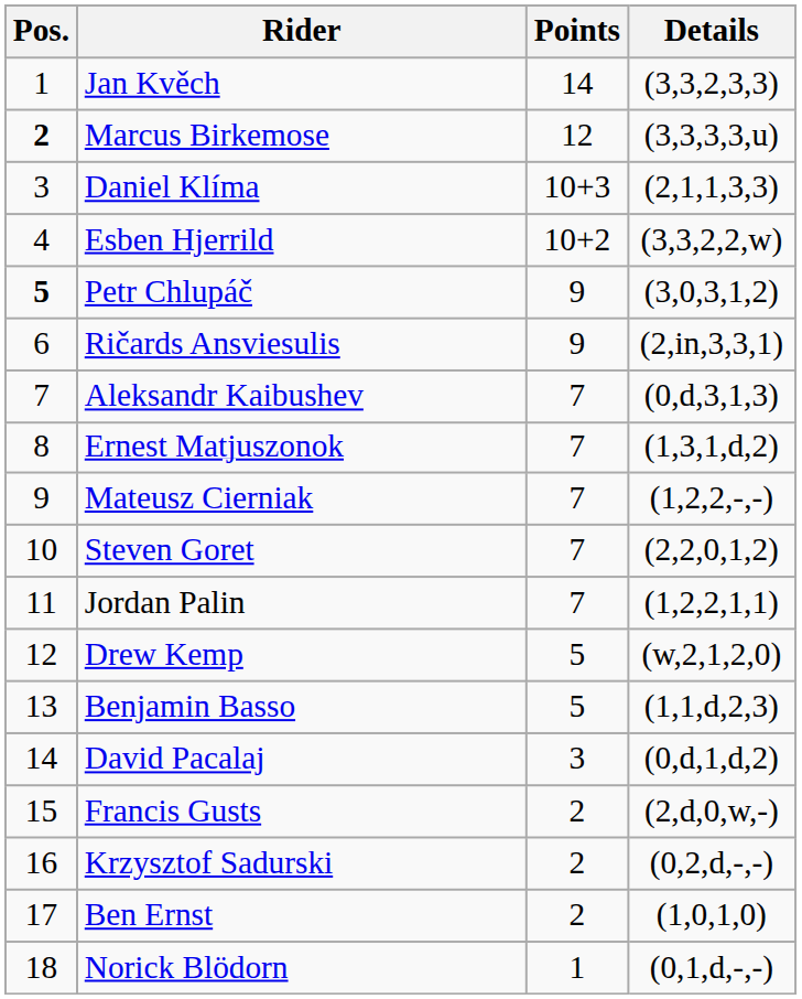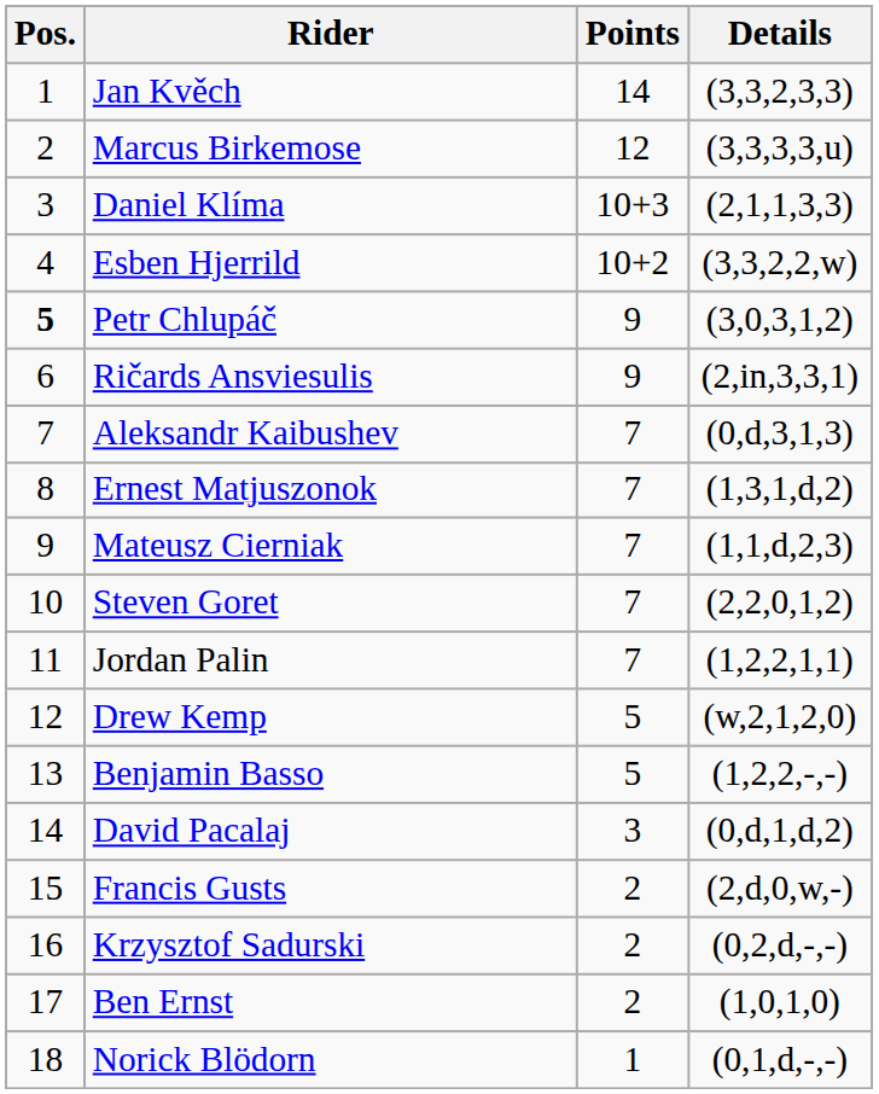Marcus Birkemose | Pos.: bold -> normal
Mateusz Cierniak | Details: (1,2,2,-,-) -> (1,1,d,2,3)
Benjamin Basso | Details: (1,1,d,2,3) -> (1,2,2,-,-)
